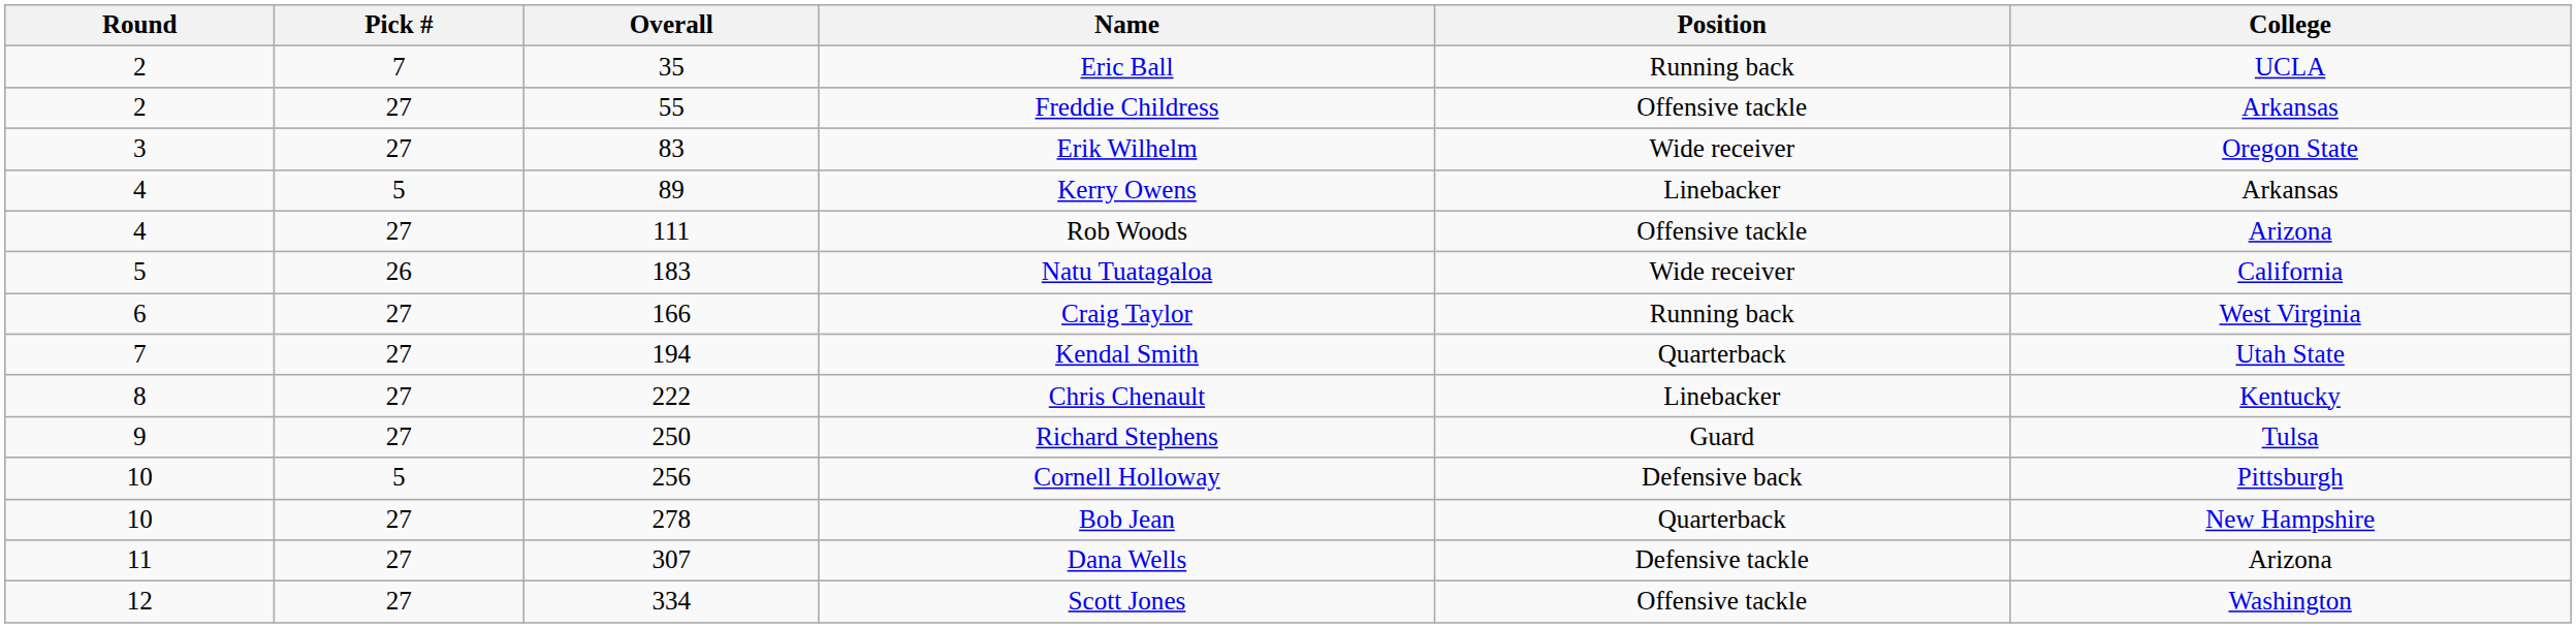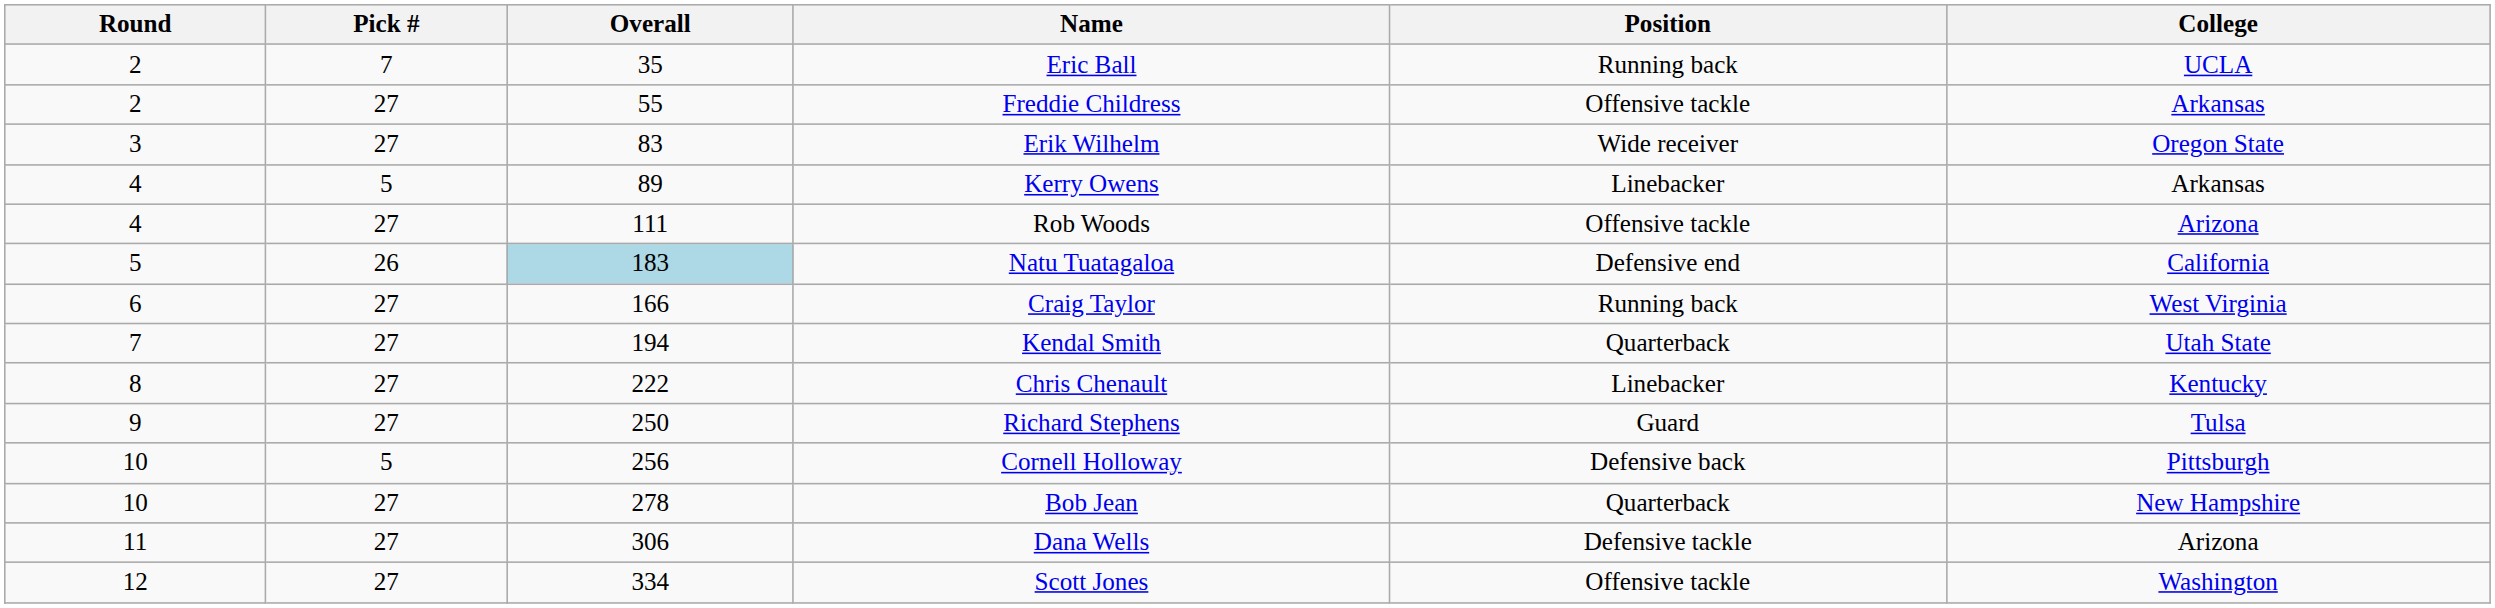Natu Tuatagaloa | Overall: no background -> lightblue background
Natu Tuatagaloa | Position: Wide receiver -> Defensive end
Dana Wells | Overall: 307 -> 306
